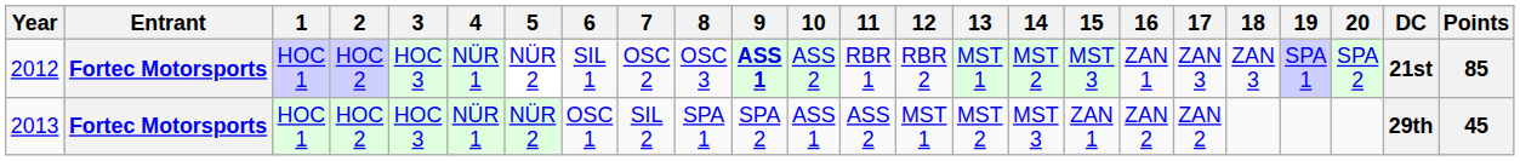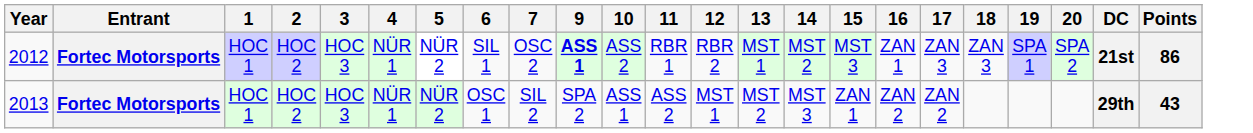- column: 8 | OSC 3 | SPA 1
2012 | Points: 85 -> 86
2013 | Points: 45 -> 43
